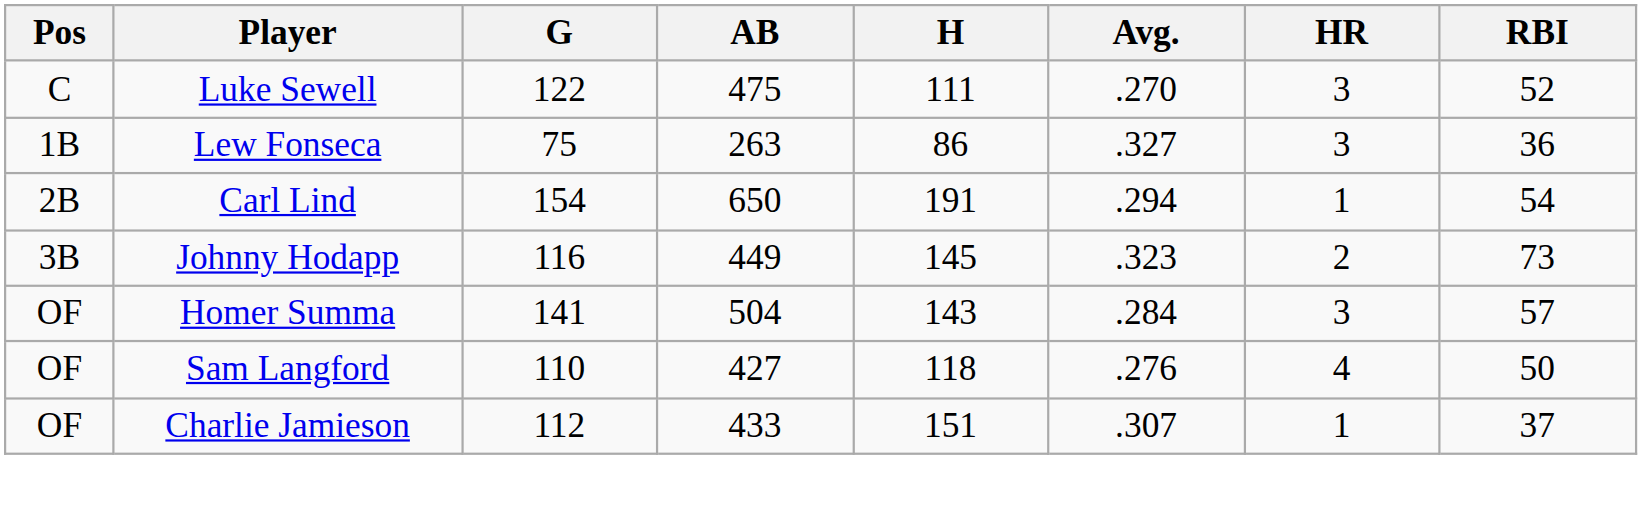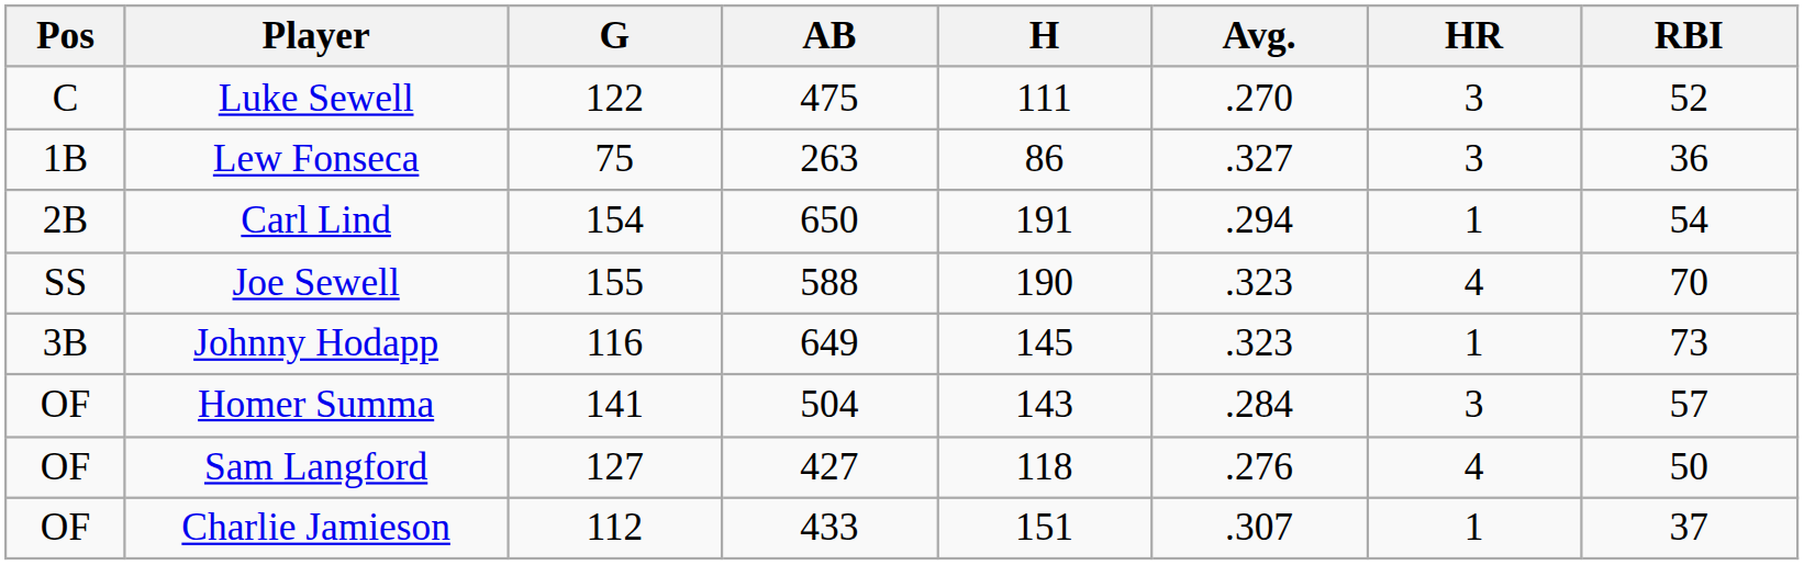+ row: SS | Joe Sewell | 155 | 588 | 190 | .323 | 4 | 70
Johnny Hodapp | AB: 449 -> 649
Johnny Hodapp | HR: 2 -> 1
Sam Langford | G: 110 -> 127
